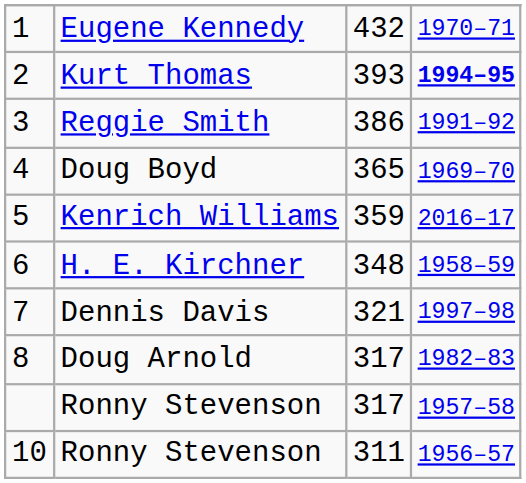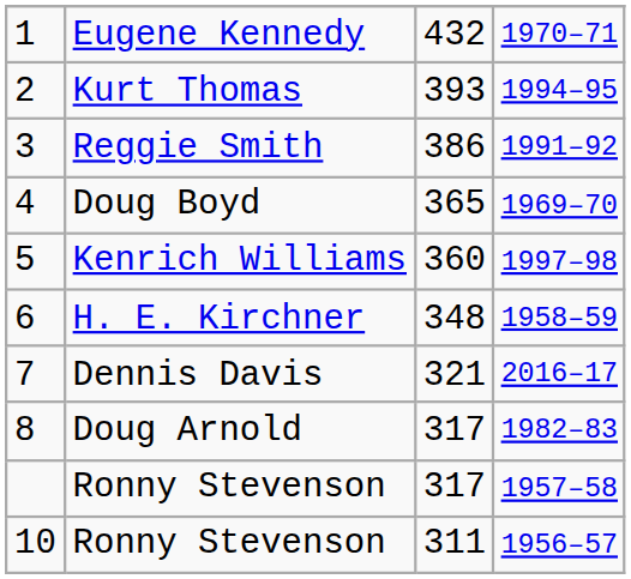Kurt Thomas | column 4: bold -> normal
Kenrich Williams | column 3: 359 -> 360
Kenrich Williams | column 4: 2016–17 -> 1997–98
Dennis Davis | column 4: 1997–98 -> 2016–17
